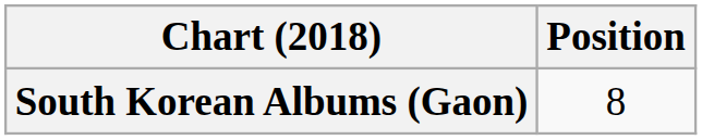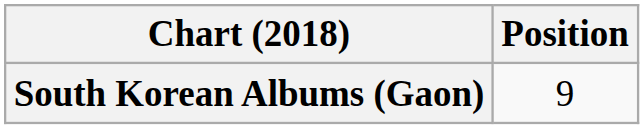South Korean Albums (Gaon) | Position: 8 -> 9
